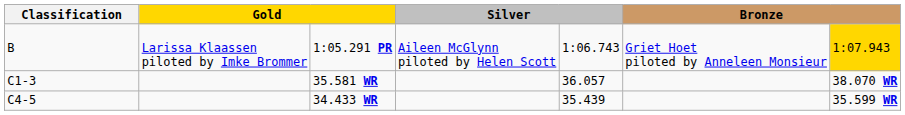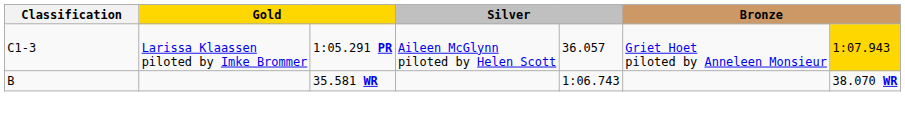1:05.291 PR | Classification: B -> C1-3
1:05.291 PR | column 5: 1:06.743 -> 36.057
35.581 WR | Classification: C1-3 -> B
35.581 WR | column 5: 36.057 -> 1:06.743
- row: C4-5 | 34.433 WR | 35.439 | 35.599 WR
